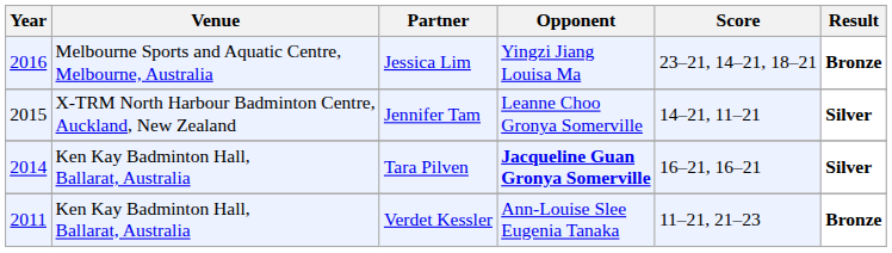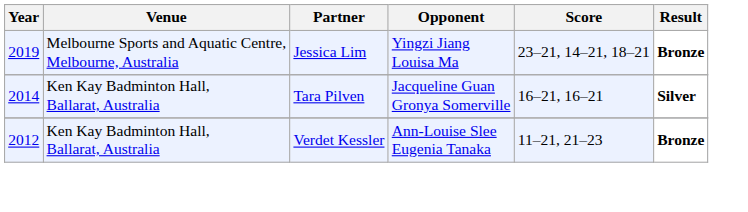Jessica Lim | Year: 2016 -> 2019
- row: 2015 | X-TRM North Harbour Badminton Centre, Auckland, New Zealand | Jennifer Tam | Leanne Choo Gronya Somerville | 14–21, 11–21 | Silver
Tara Pilven | Opponent: bold -> normal
Verdet Kessler | Year: 2011 -> 2012
